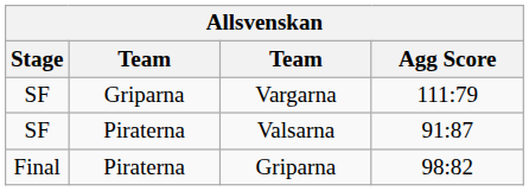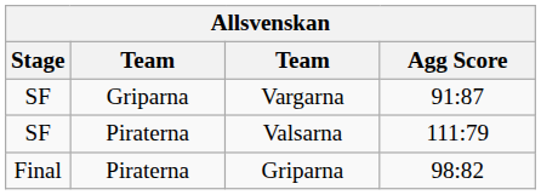Vargarna | Agg Score: 111:79 -> 91:87
Valsarna | Agg Score: 91:87 -> 111:79
